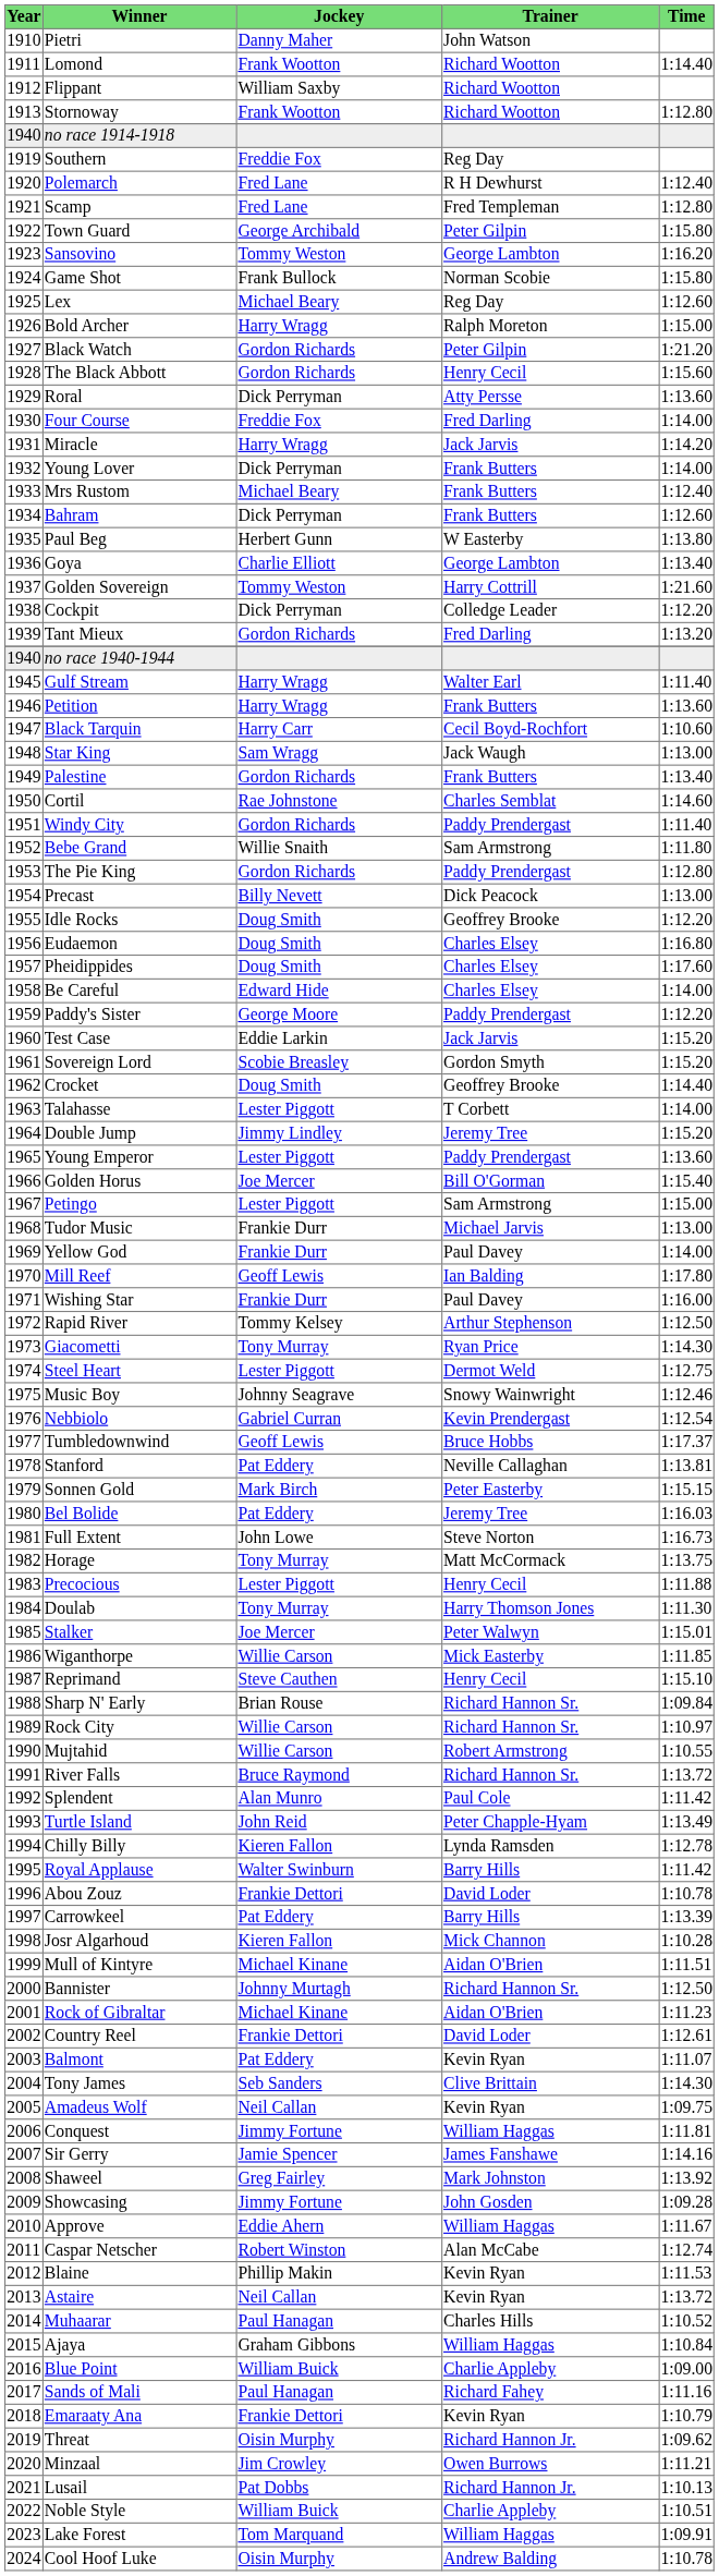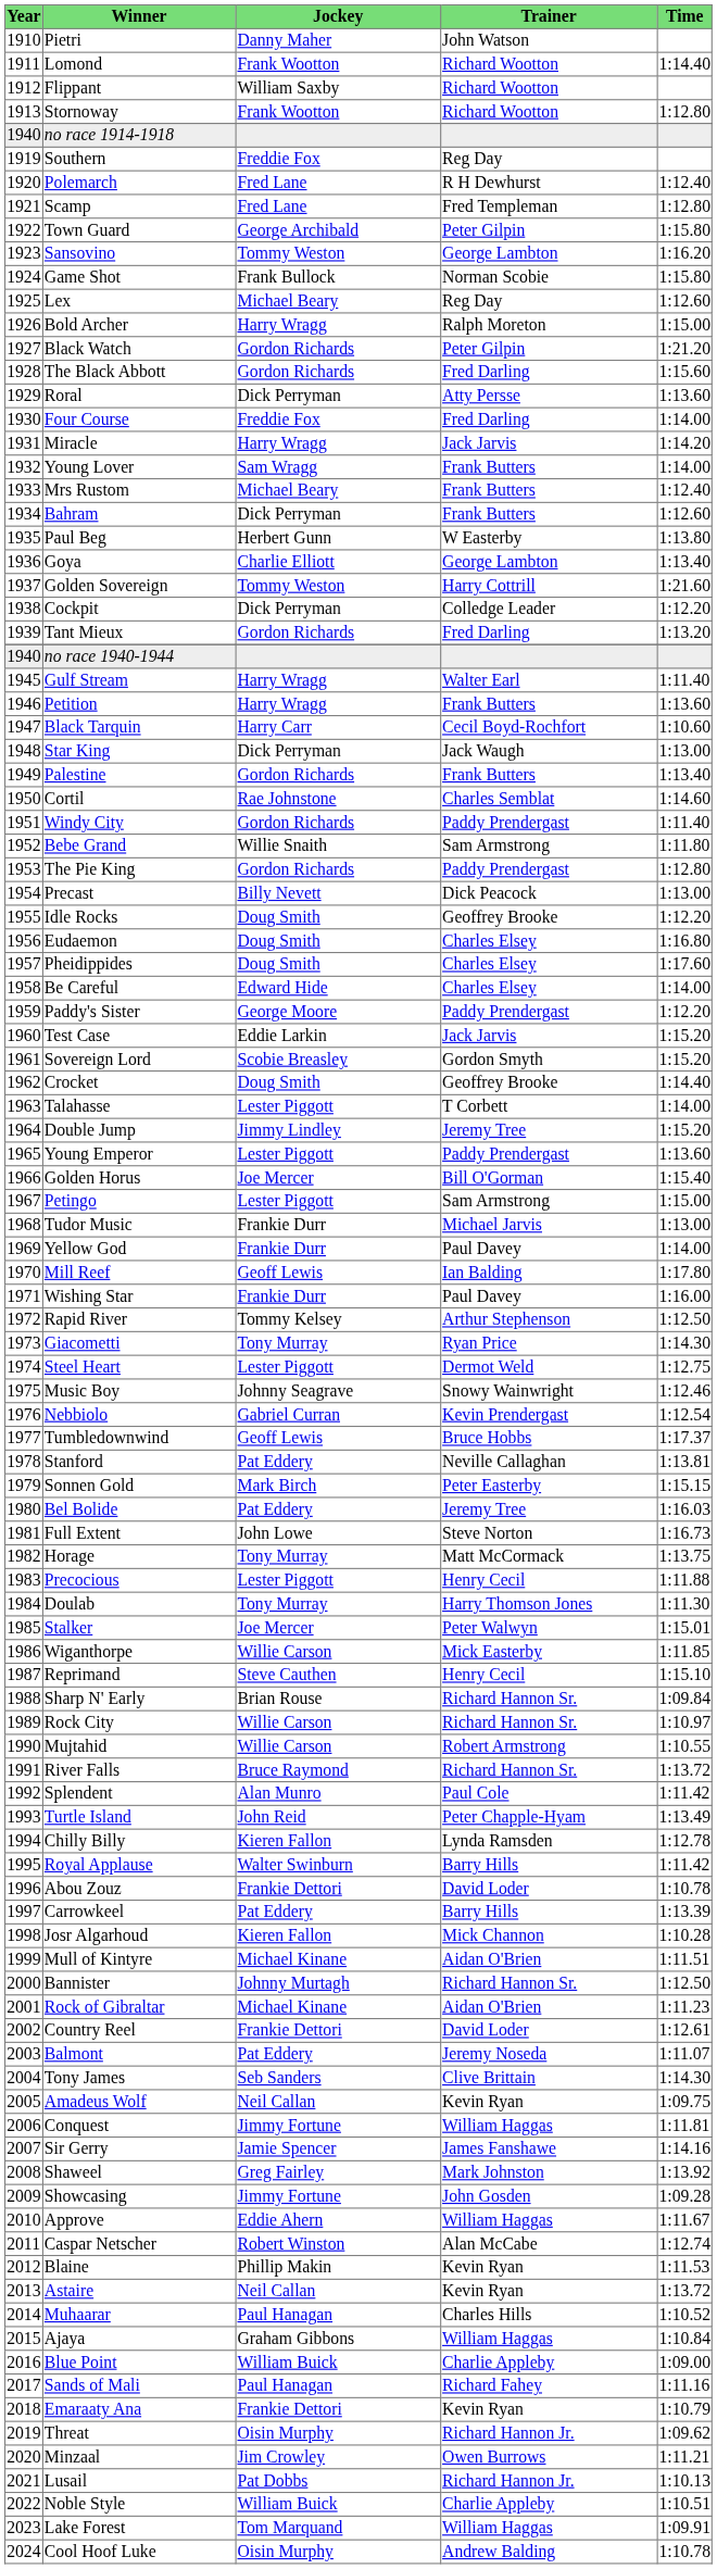The Black Abbott | Trainer: Henry Cecil -> Fred Darling
Young Lover | Jockey: Dick Perryman -> Sam Wragg
Star King | Jockey: Sam Wragg -> Dick Perryman
Balmont | Trainer: Kevin Ryan -> Jeremy Noseda
